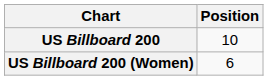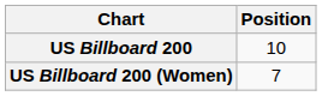US Billboard 200 (Women) | Position: 6 -> 7
